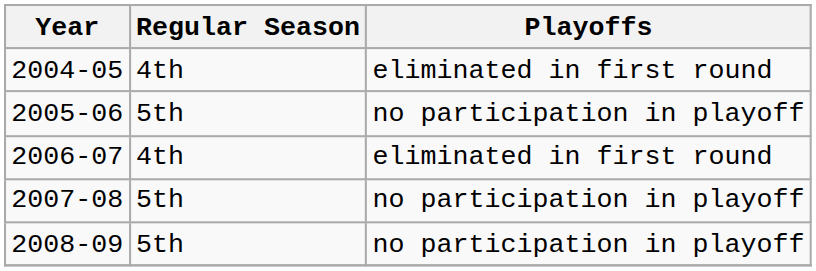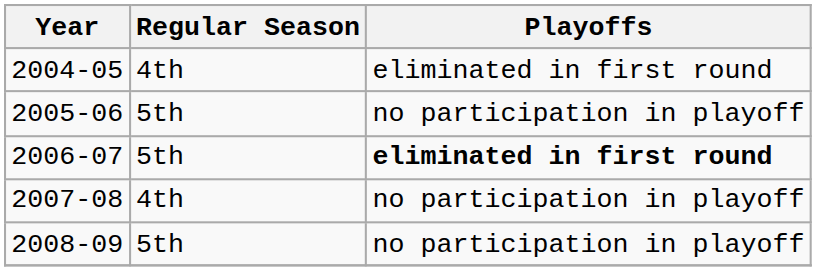2006-07 | Regular Season: 4th -> 5th
2006-07 | Playoffs: normal -> bold
2007-08 | Regular Season: 5th -> 4th
